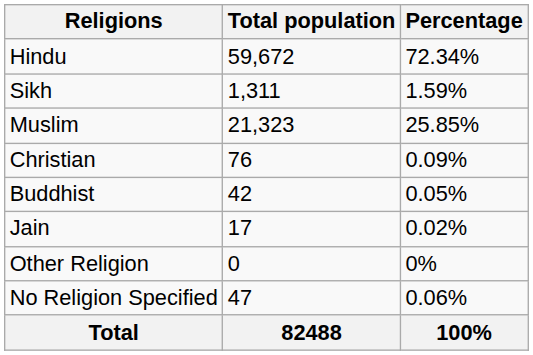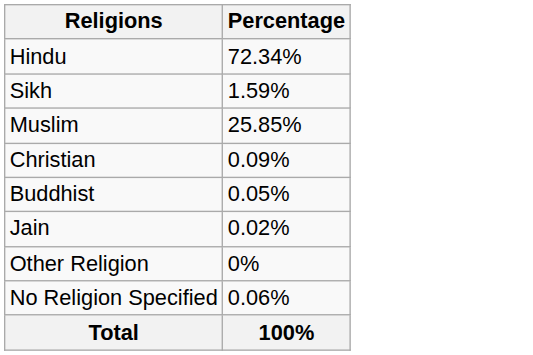- column: Total population | 59,672 | 1,311 | 21,323 | 76 | 42 | 17 | 0 | 47 | 82488
